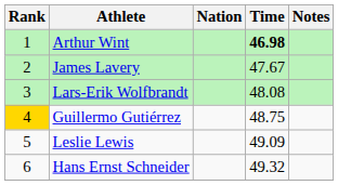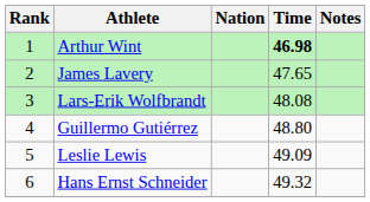James Lavery | Time: 47.67 -> 47.65
Guillermo Gutiérrez | Rank: gold background -> no background
Guillermo Gutiérrez | Time: 48.75 -> 48.80
